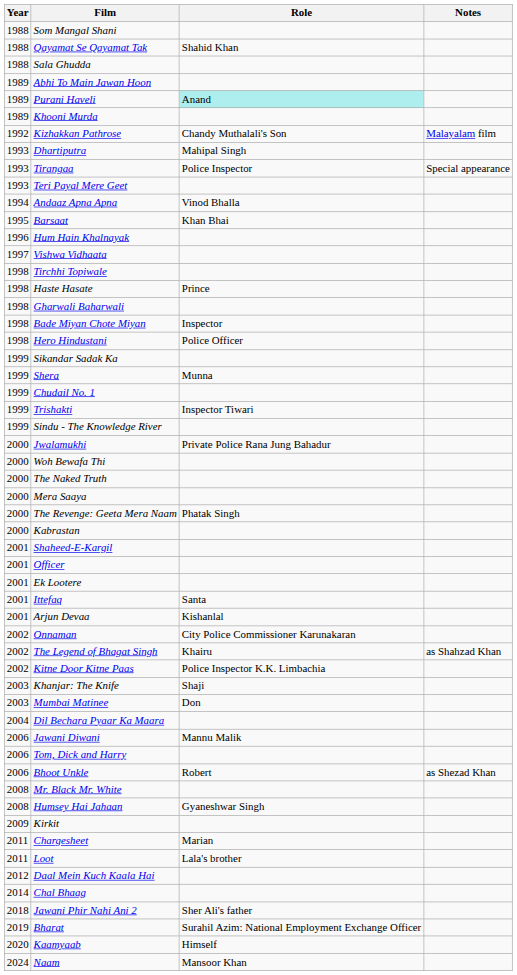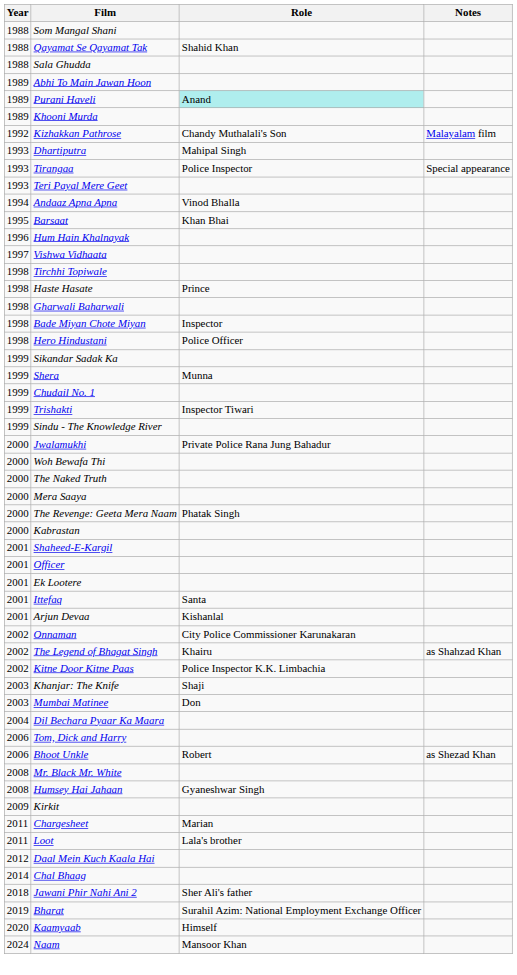- row: 2006 | Jawani Diwani | Mannu Malik
